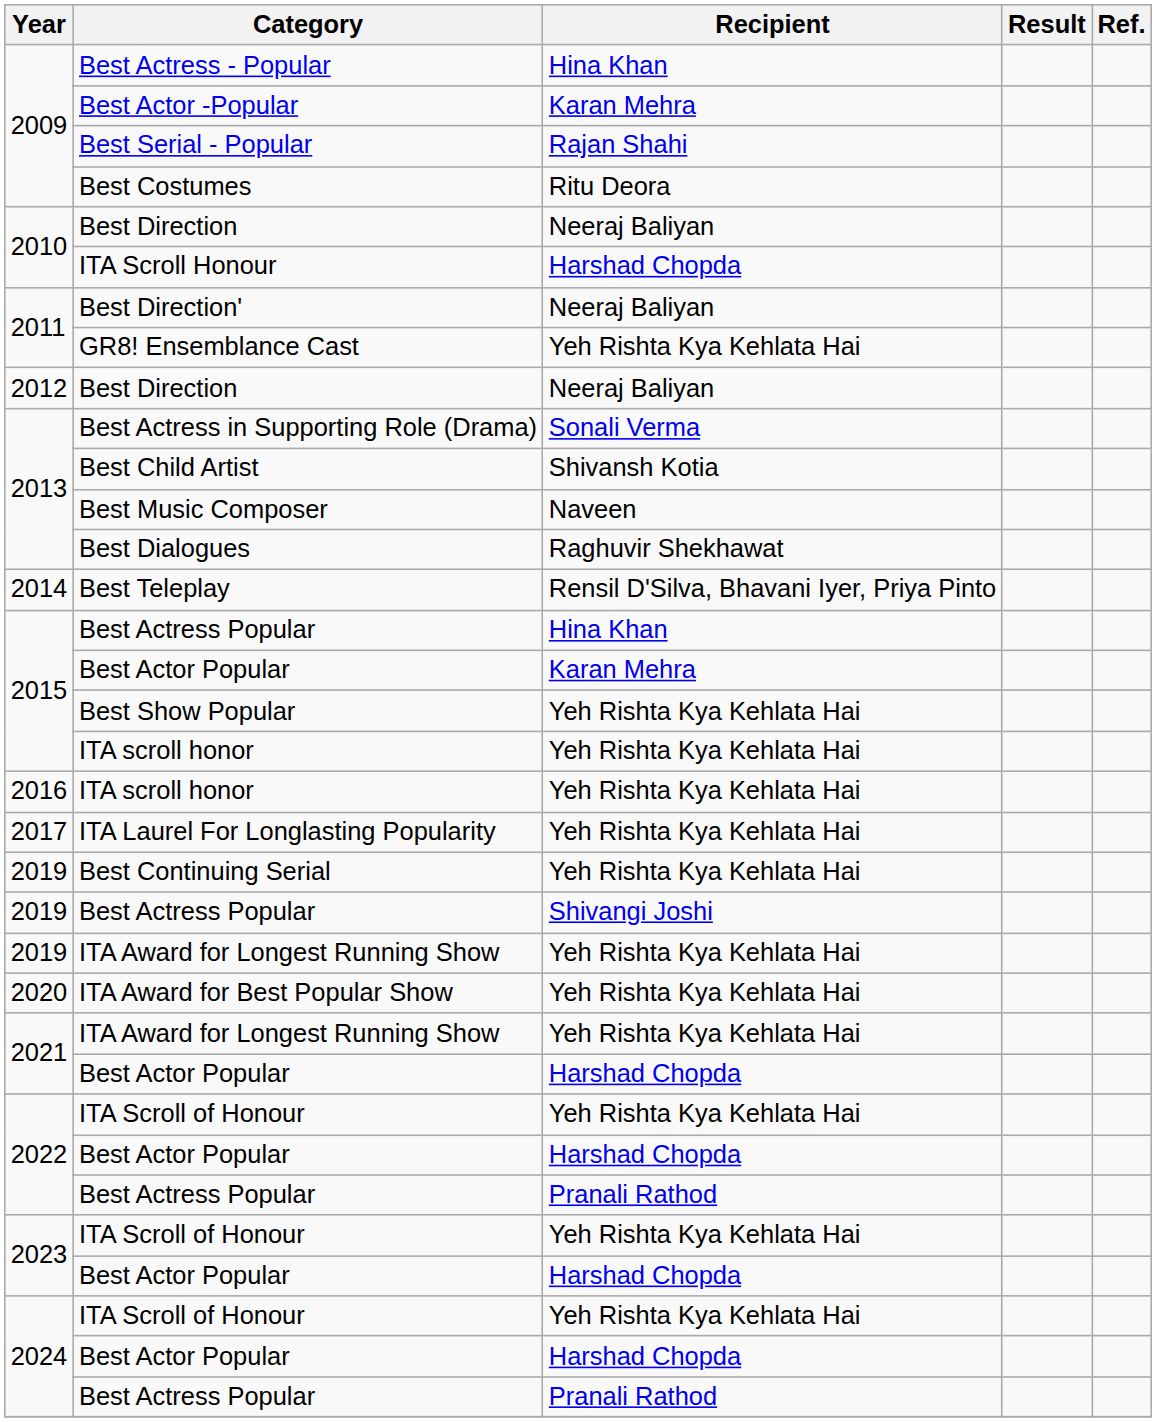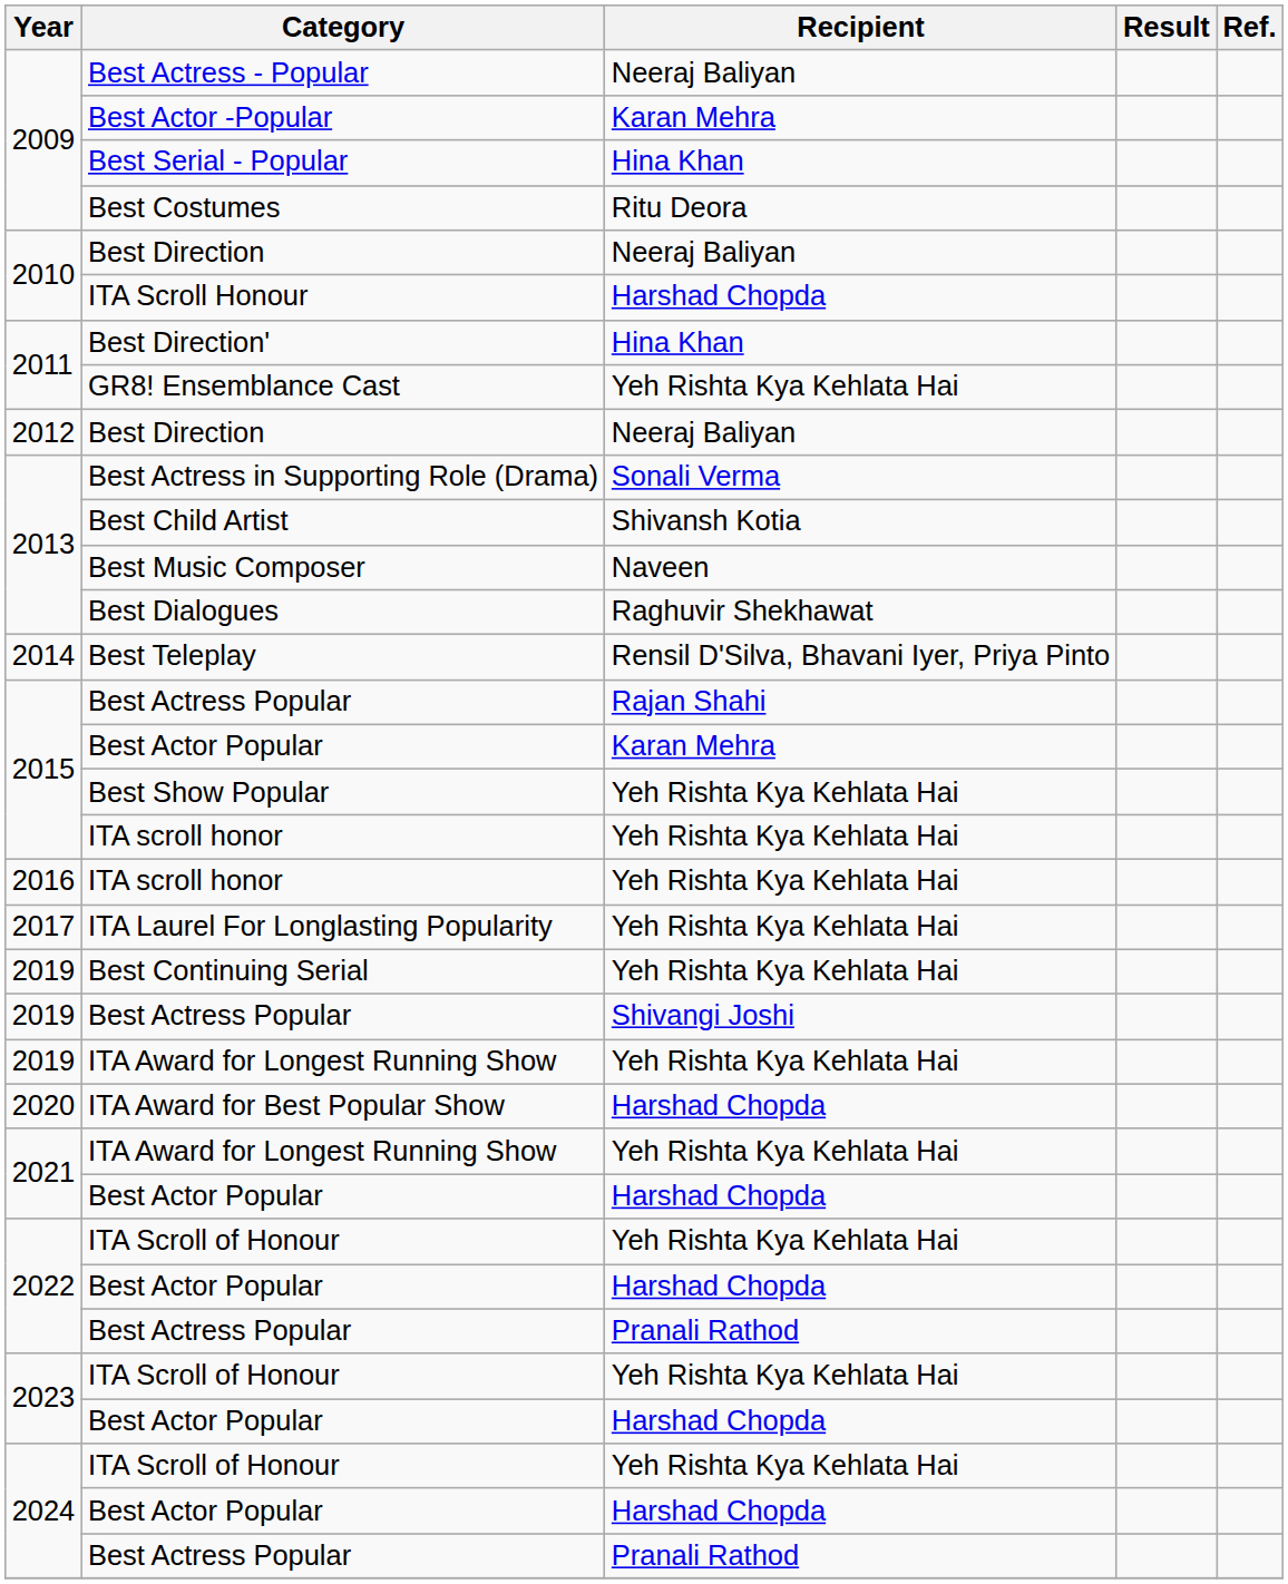Best Actress - Popular | Recipient: Hina Khan -> Neeraj Baliyan
Best Serial - Popular | Recipient: Rajan Shahi -> Hina Khan
Best Direction' | Recipient: Neeraj Baliyan -> Hina Khan
2015 / Best Actress Popular | Recipient: Hina Khan -> Rajan Shahi
ITA Award for Best Popular Show | Recipient: Yeh Rishta Kya Kehlata Hai -> Harshad Chopda
